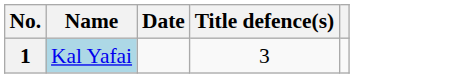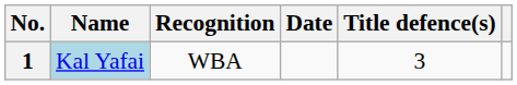+ column: Recognition | WBA
